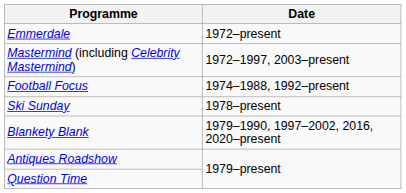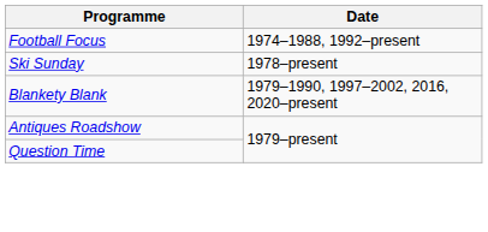- row: Emmerdale | 1972–present
- row: Mastermind (including Celebrity Mastermind) | 1972–1997, 2003–present
